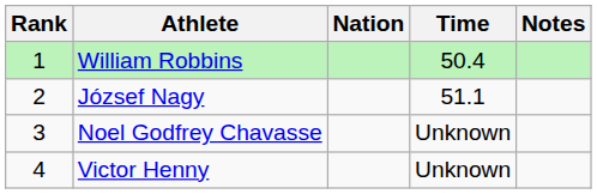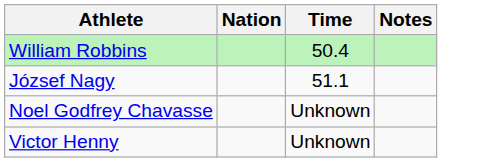- column: Rank | 1 | 2 | 3 | 4
